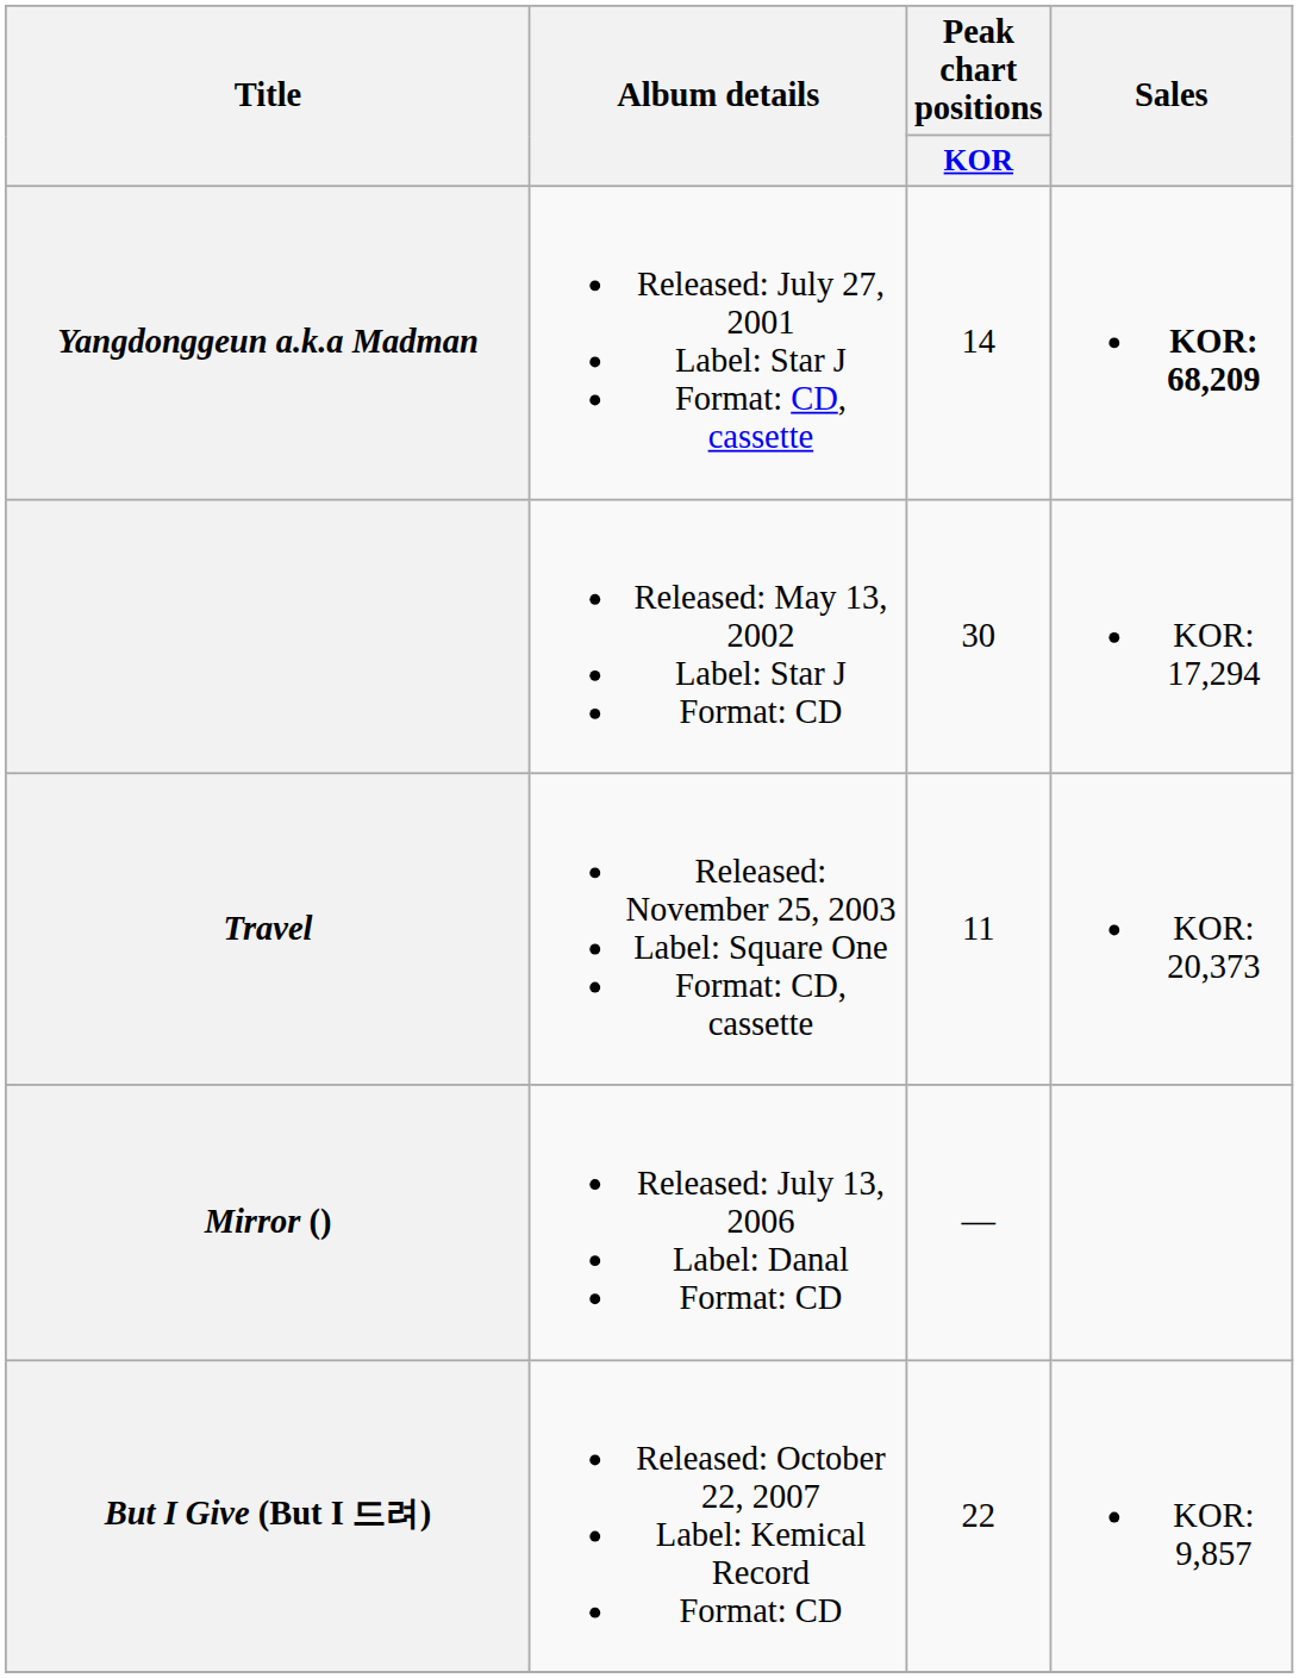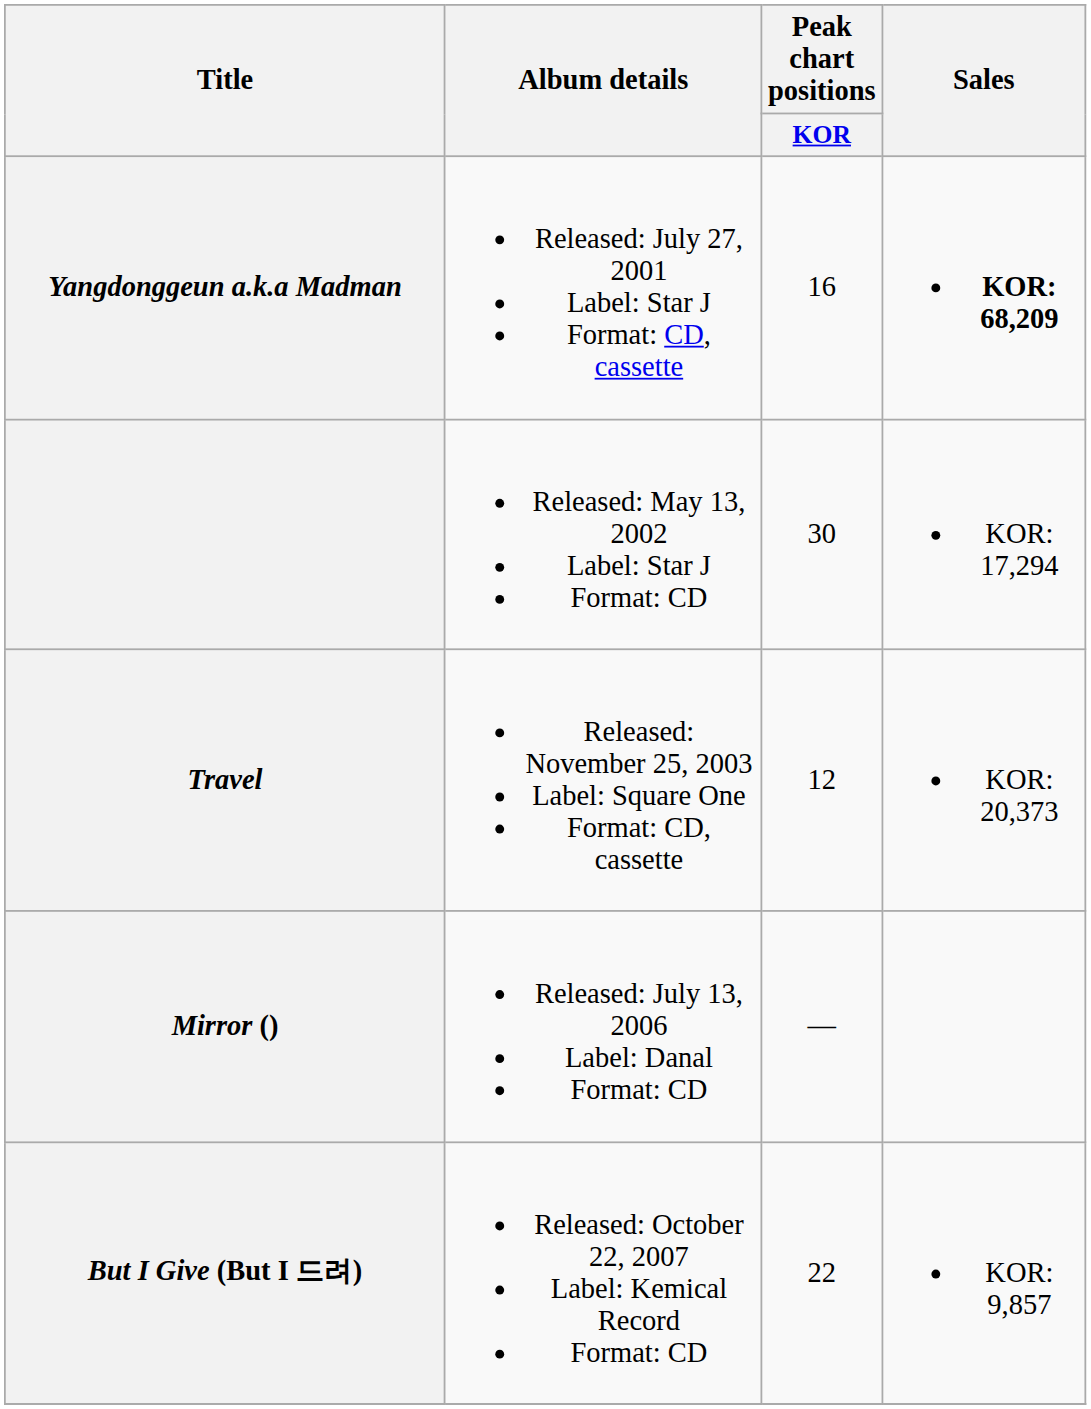Yangdonggeun a.k.a Madman | Peak chart positions / KOR: 14 -> 16
Travel | Peak chart positions / KOR: 11 -> 12
